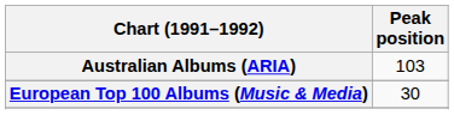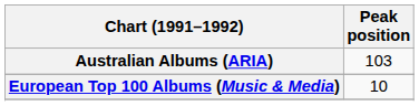European Top 100 Albums (Music & Media) | Peak position: 30 -> 10
